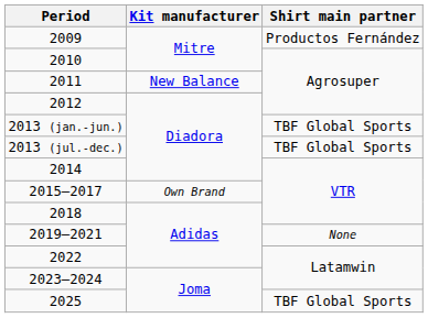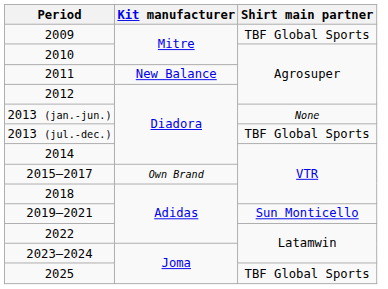2009 | Shirt main partner: Productos Fernández -> TBF Global Sports
2013 (jan.-jun.) | Shirt main partner: TBF Global Sports -> None
2019–2021 | Shirt main partner: None -> Sun Monticello
